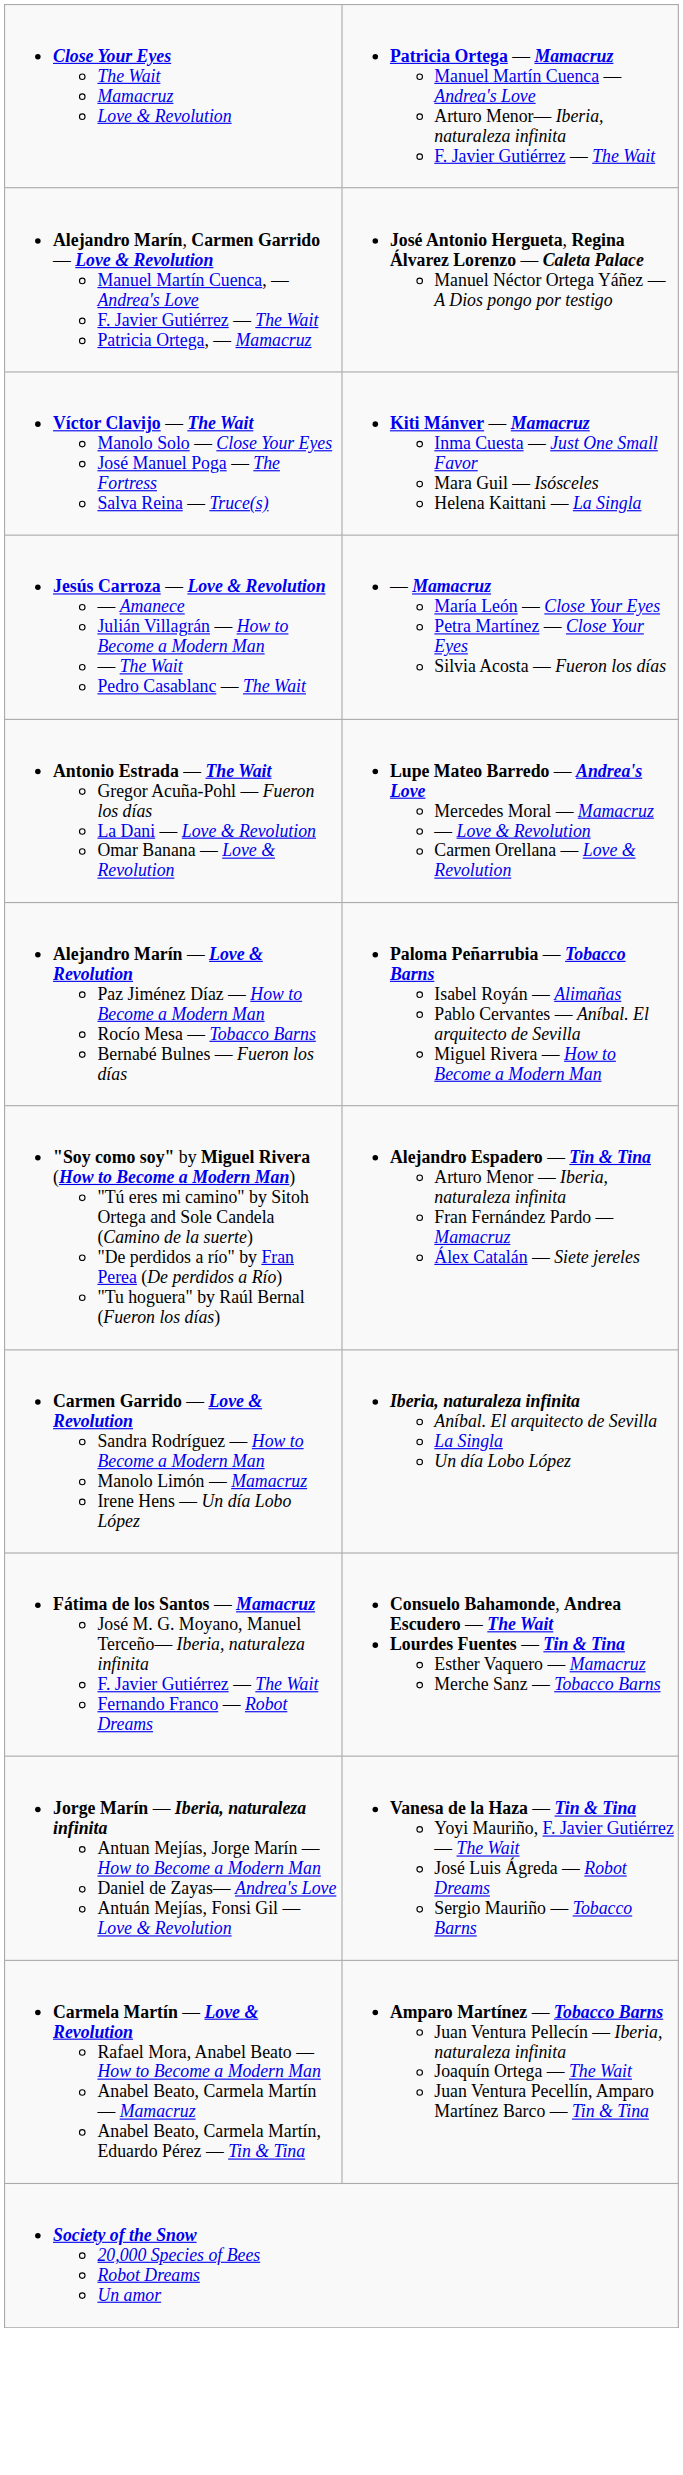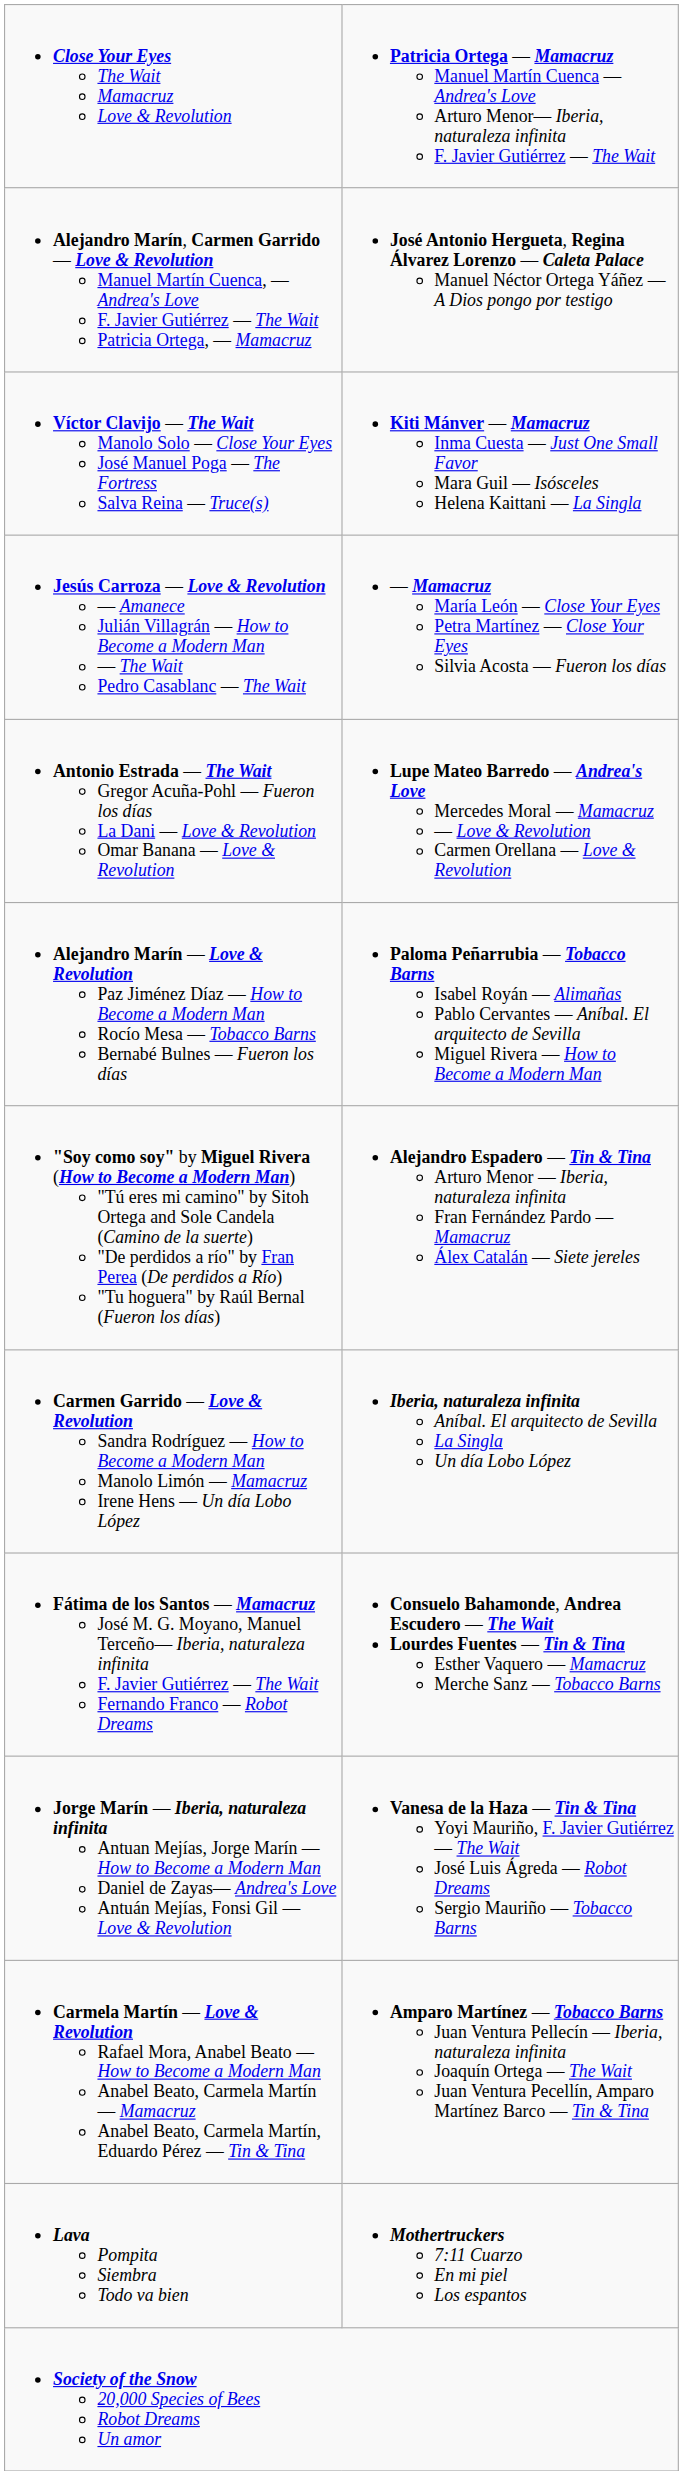+ row: Lava Pompita Siembra Todo va bien | Mothertruckers 7:11 Cuarzo En mi piel Los espantos
